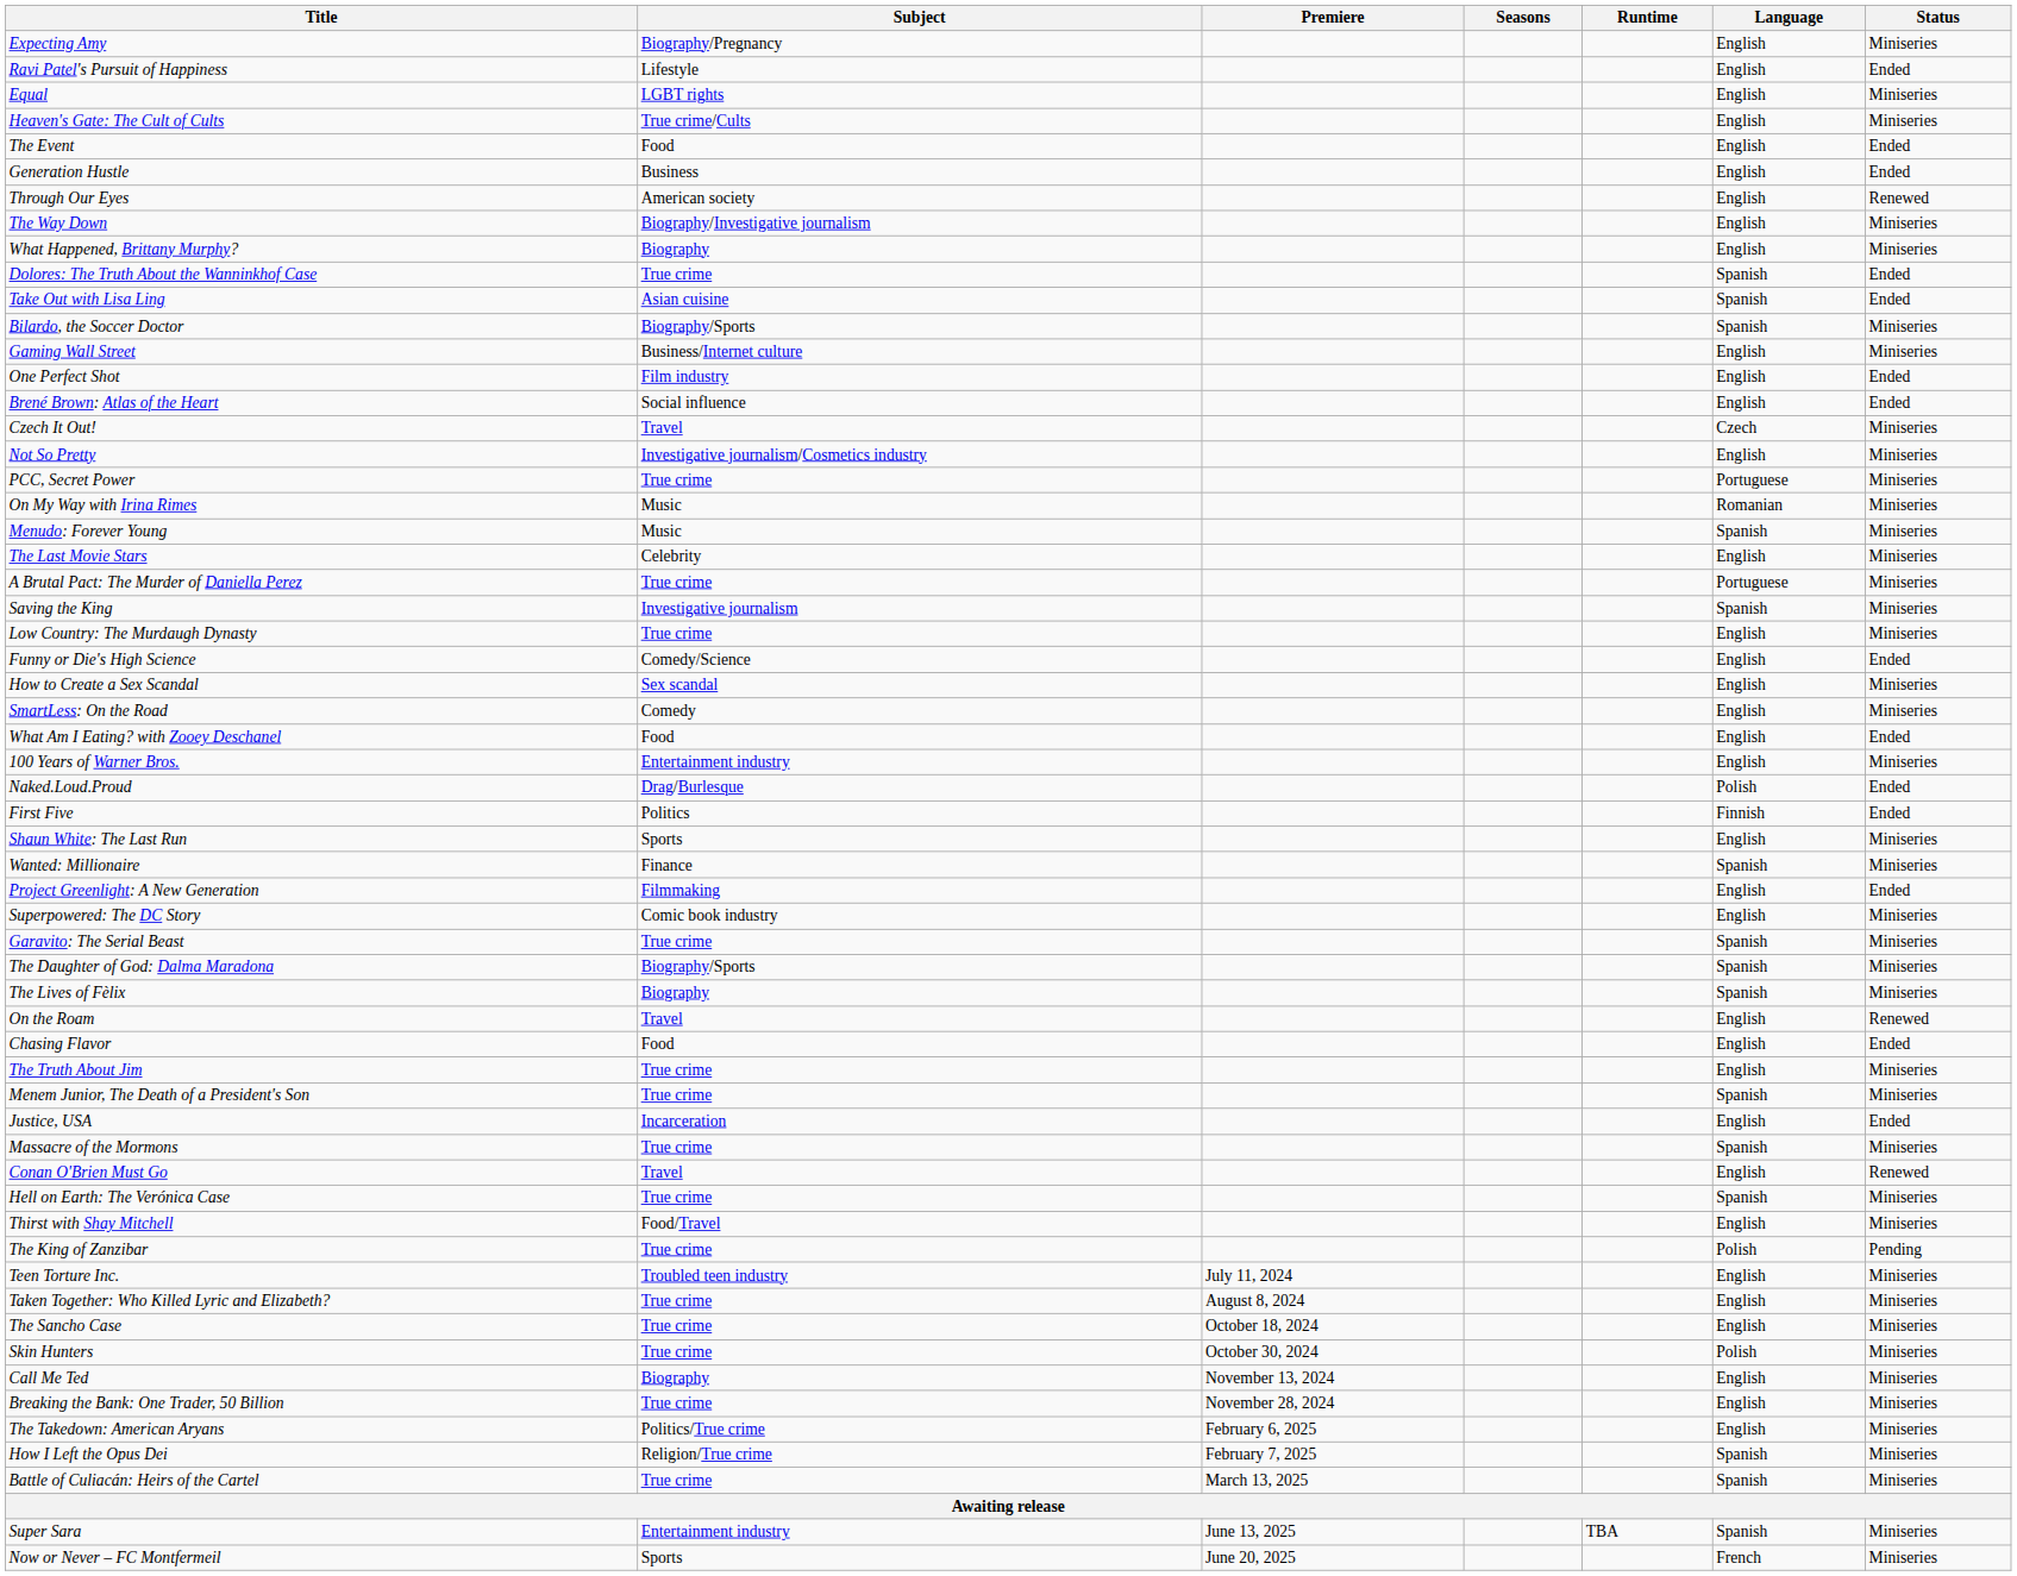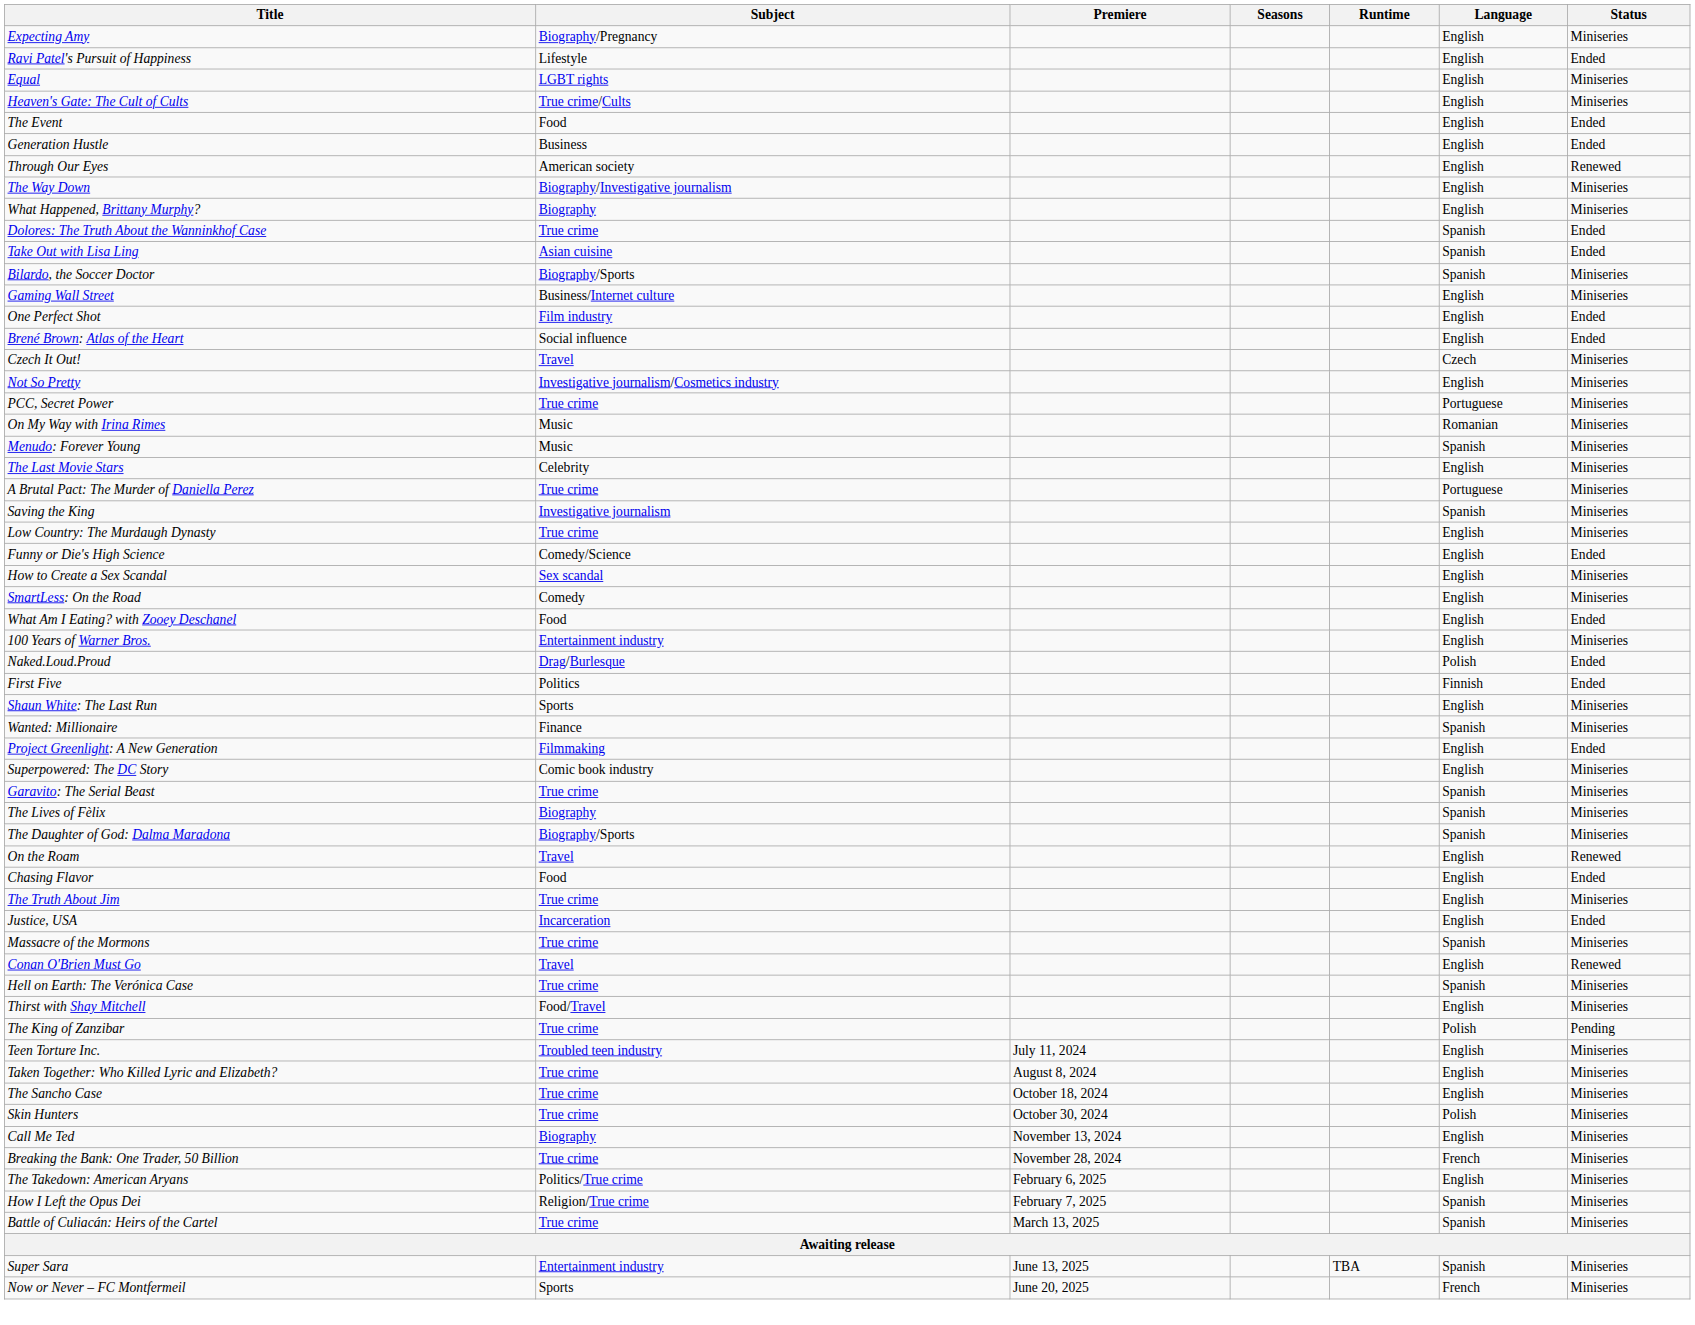rows swapped: The Daughter of God: Dalma Maradona <-> The Lives of Fèlix
- row: Menem Junior, The Death of a President's Son | True crime | Spanish | Miniseries
Breaking the Bank: One Trader, 50 Billion | Language: English -> French
